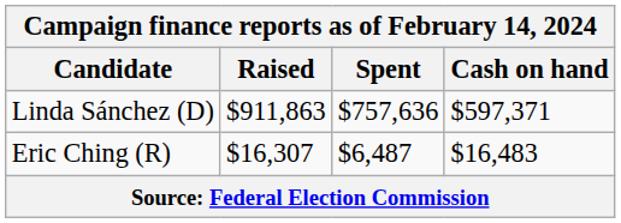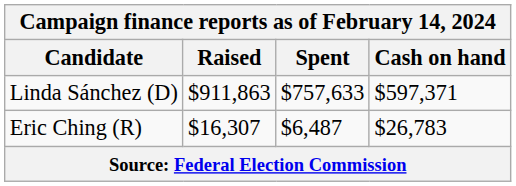Linda Sánchez (D) | Spent: $757,636 -> $757,633
Eric Ching (R) | Cash on hand: $16,483 -> $26,783
